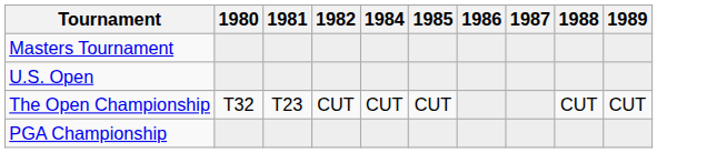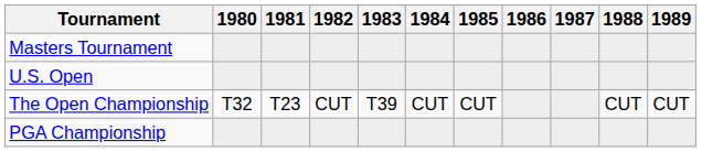+ column: 1983 | T39
